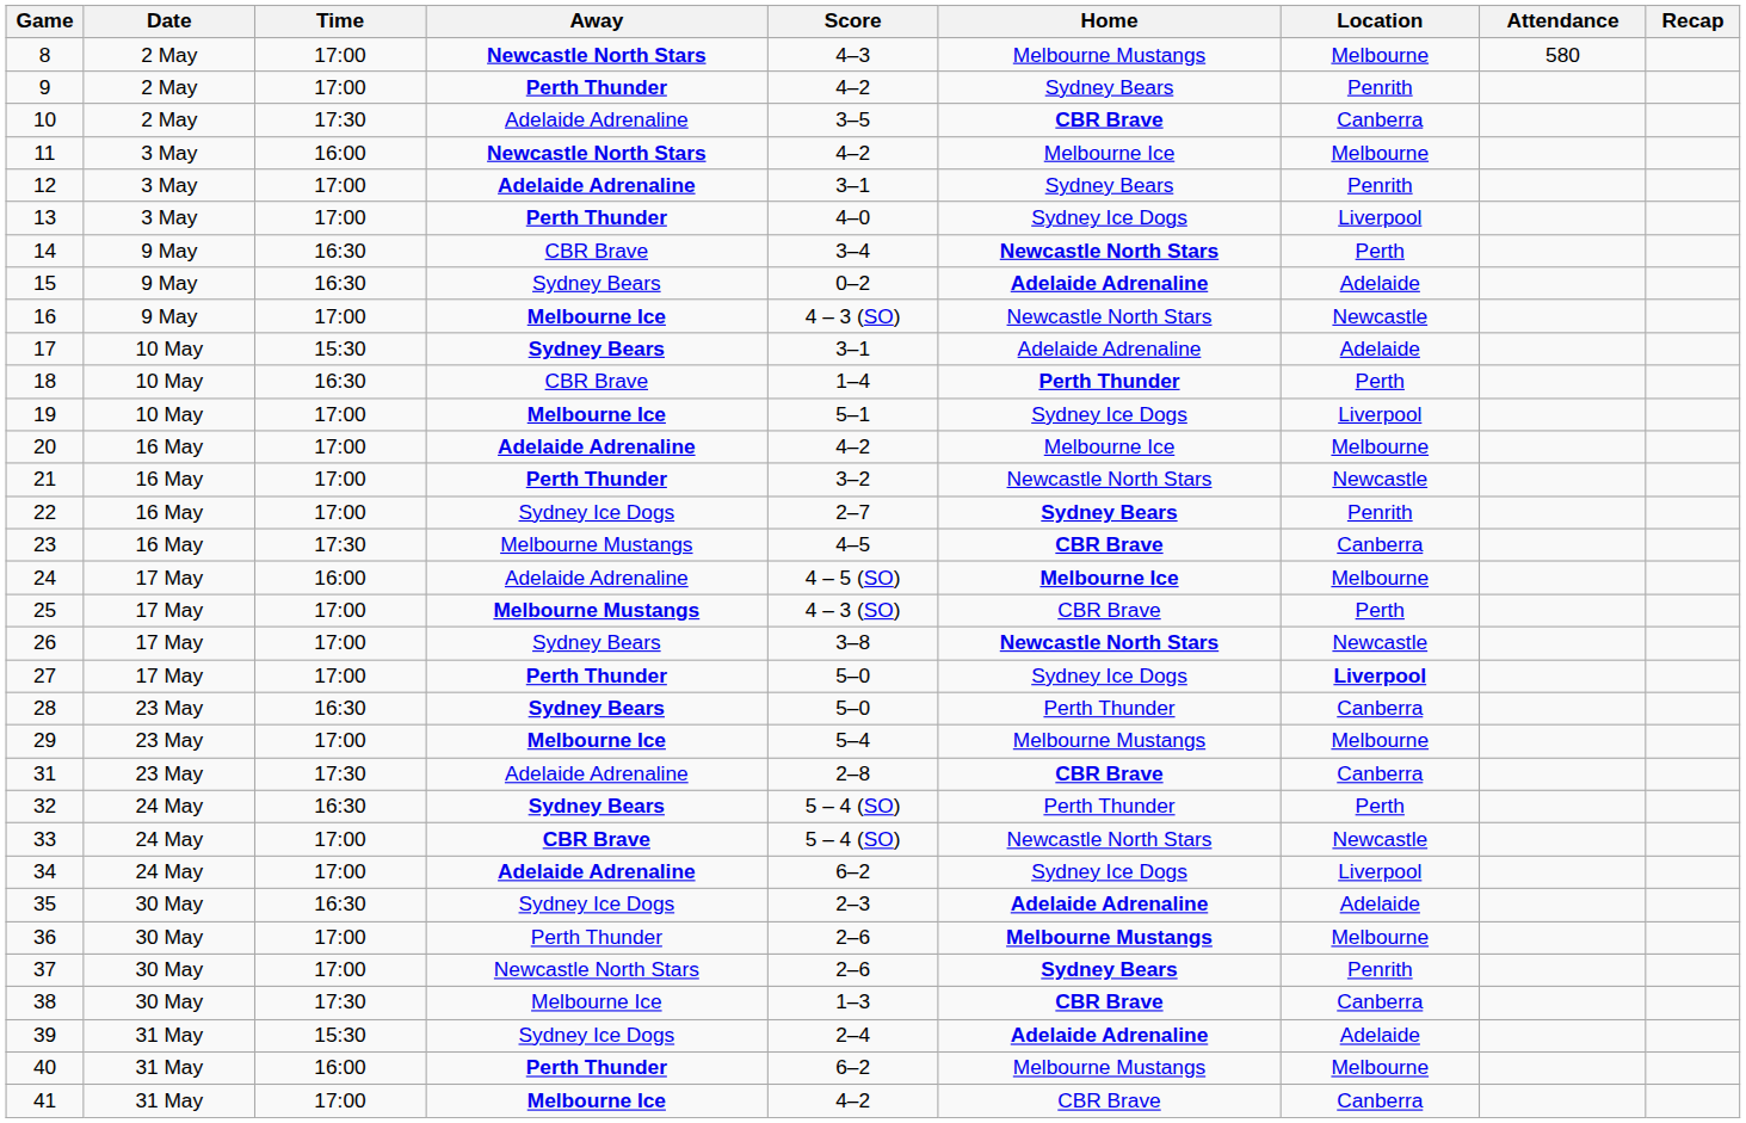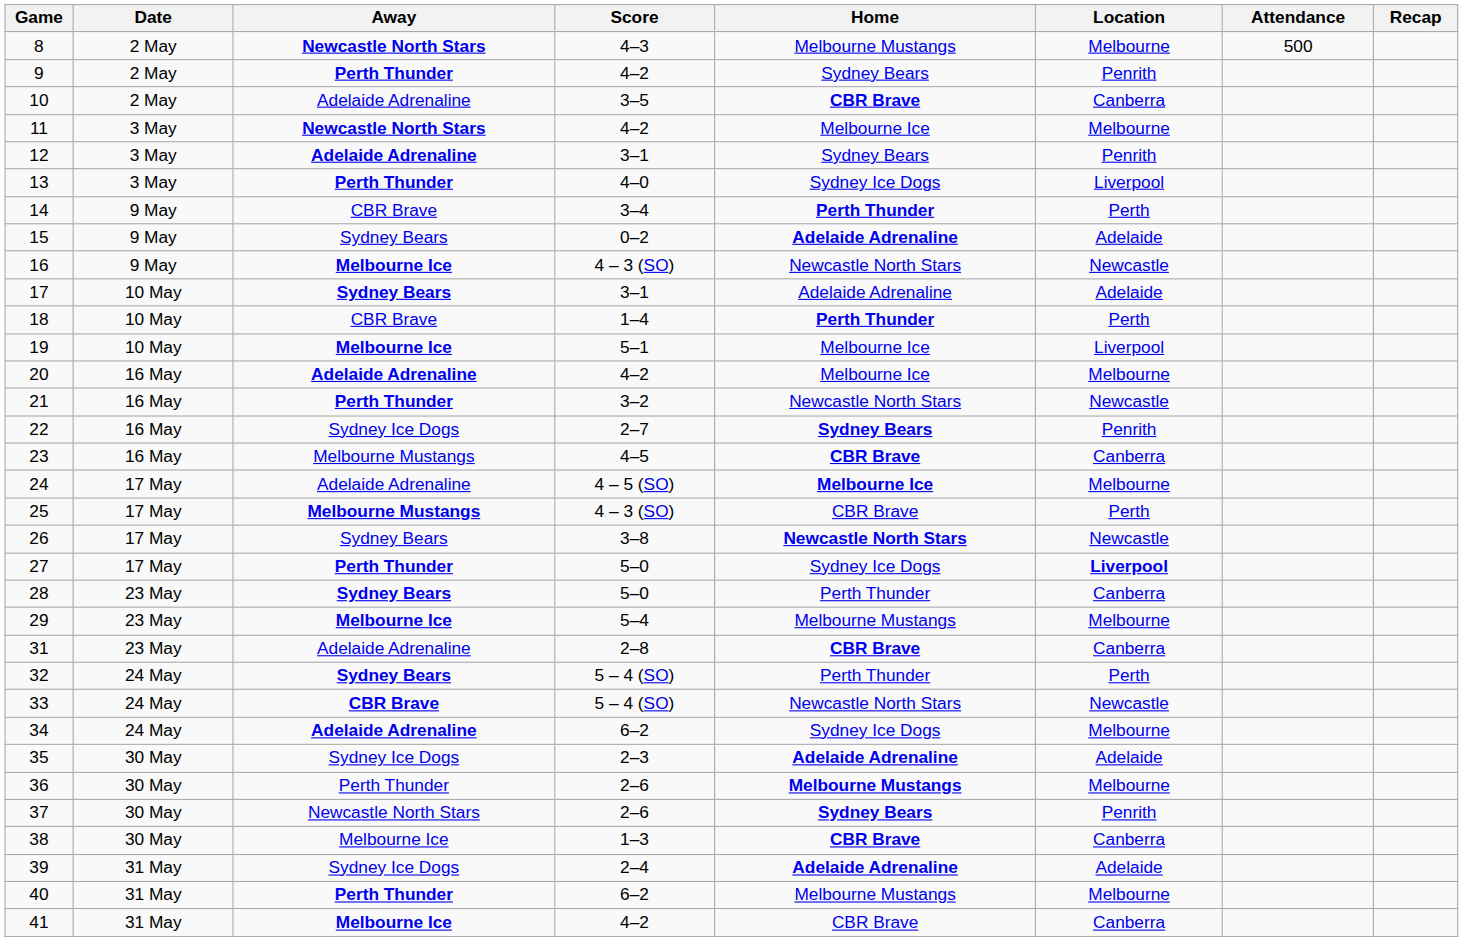- column: Time | 17:00 | 17:00 | 17:30 | 16:00 | 17:00 | 17:00 | 16:30 | 16:30 | 17:00 | 15:30 | 16:30 | 17:00 | 17:00 | 17:00 | 17:00 | 17:30 | 16:00 | 17:00 | 17:00 | 17:00 | 16:30 | 17:00 | 17:30 | 16:30 | 17:00 | 17:00 | 16:30 | 17:00 | 17:00 | 17:30 | 15:30 | 16:00 | 17:00
8 | Attendance: 580 -> 500
14 | Home: Newcastle North Stars -> Perth Thunder
19 | Home: Sydney Ice Dogs -> Melbourne Ice
34 | Location: Liverpool -> Melbourne
